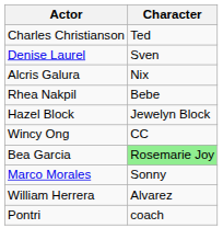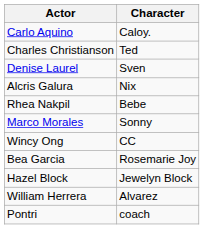+ row: Carlo Aquino | Caloy.
rows swapped: Marco Morales <-> Hazel Block
Bea Garcia | Character: lightgreen background -> no background
